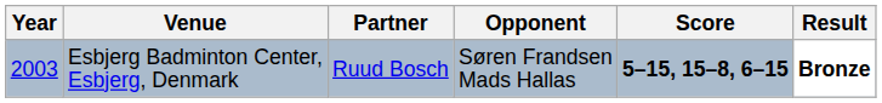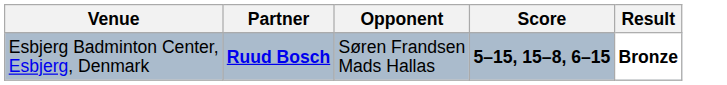- column: Year | 2003
Esbjerg Badminton Center, Esbjerg, Denmark | Partner: normal -> bold
